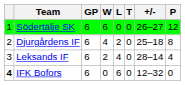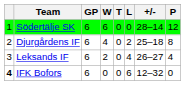columns swapped: T <-> L
Södertälje SK | +/-: 26–27 -> 28–14
Leksands IF | +/-: 28–14 -> 26–27
